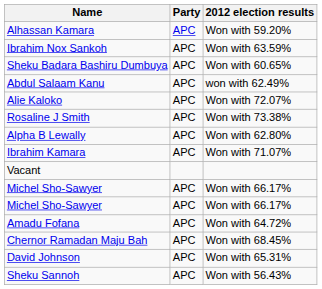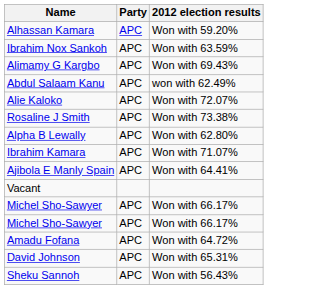+ row: Alimamy G Kargbo | APC | Won with 69.43%
- row: Sheku Badara Bashiru Dumbuya | APC | Won with 60.65%
+ row: Ajibola E Manly Spain | APC | Won with 64.41%
- row: Chernor Ramadan Maju Bah | APC | Won with 68.45%
